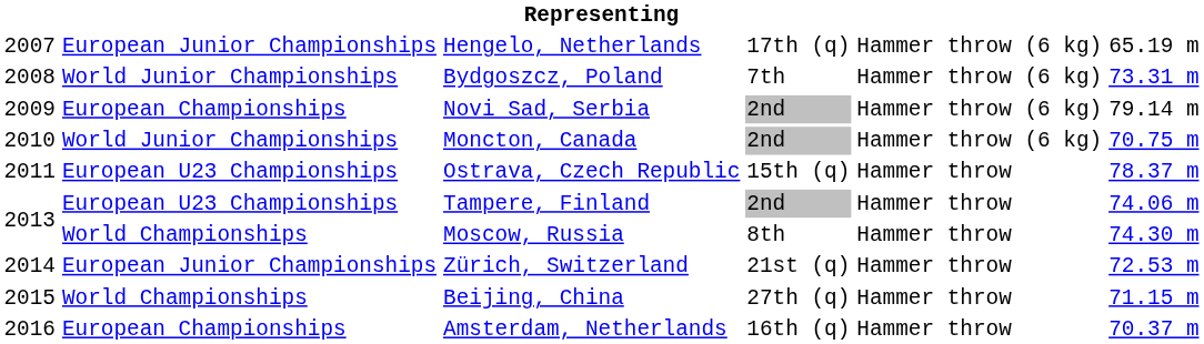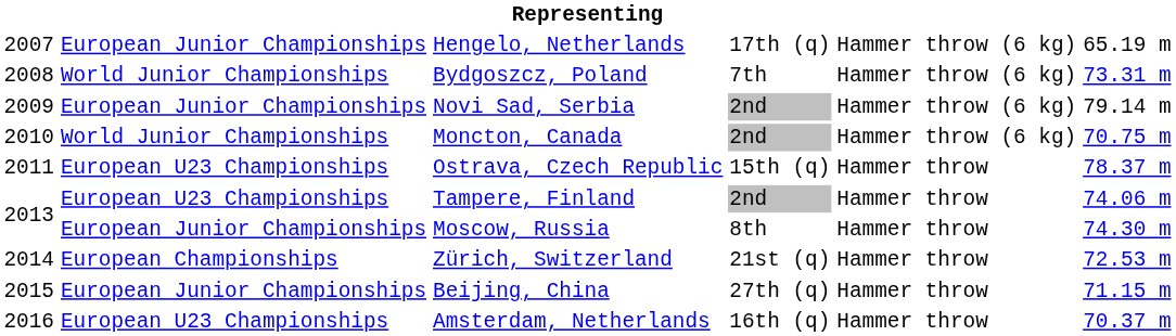Novi Sad, Serbia | column 2: European Championships -> European Junior Championships
Moscow, Russia | column 2: World Championships -> European Junior Championships
Zürich, Switzerland | column 2: European Junior Championships -> European Championships
Beijing, China | column 2: World Championships -> European Junior Championships
Amsterdam, Netherlands | column 2: European Championships -> European U23 Championships
